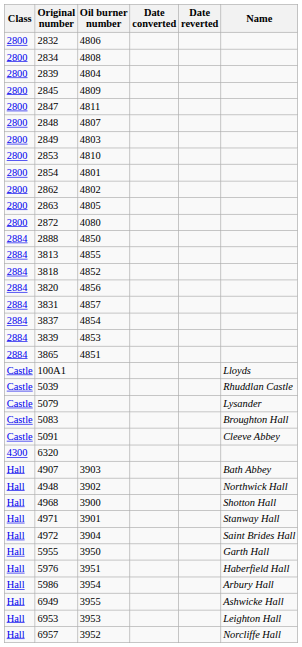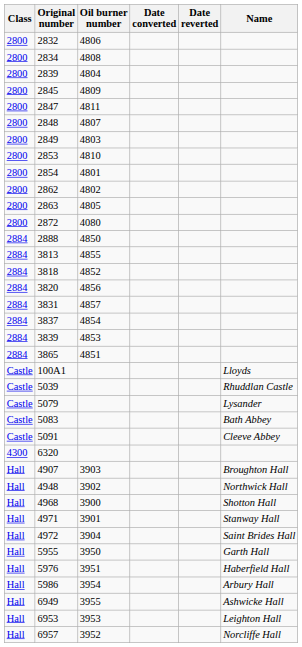5083 | Name: Broughton Hall -> Bath Abbey
4907 | Name: Bath Abbey -> Broughton Hall
